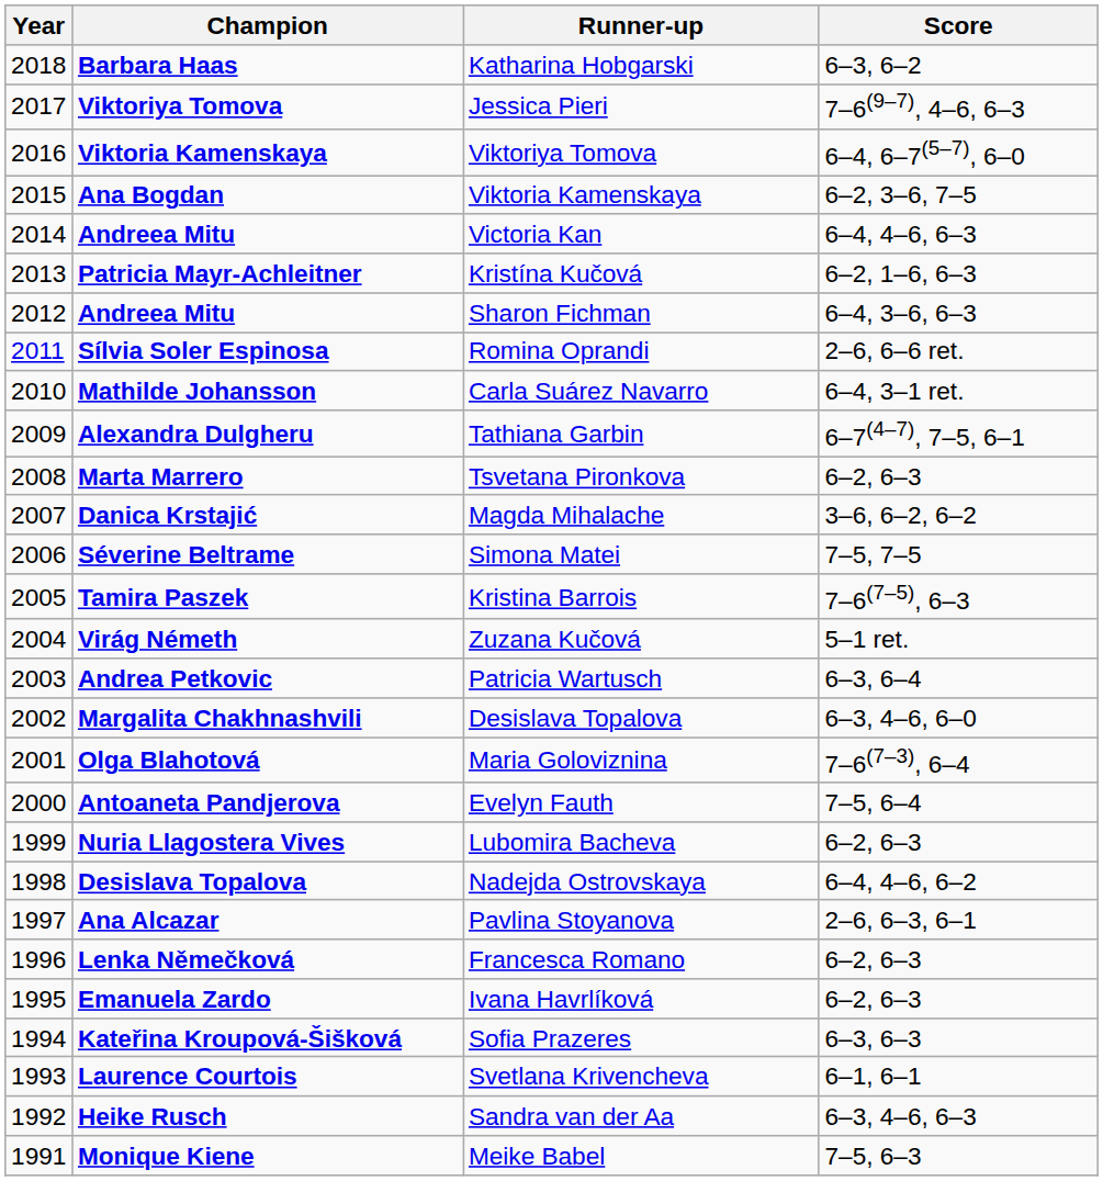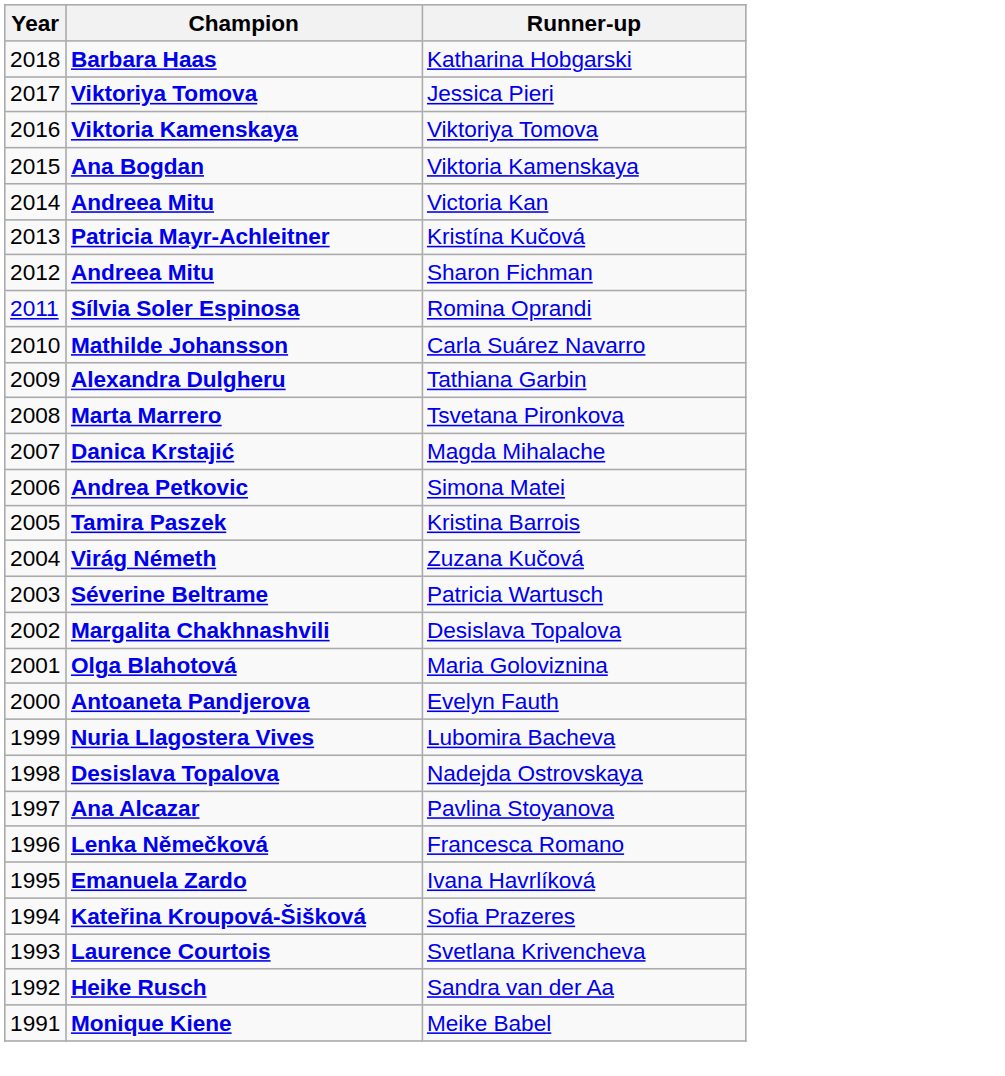- column: Score | 6–3, 6–2 | 7–6(9–7), 4–6, 6–3 | 6–4, 6–7(5–7), 6–0 | 6–2, 3–6, 7–5 | 6–4, 4–6, 6–3 | 6–2, 1–6, 6–3 | 6–4, 3–6, 6–3 | 2–6, 6–6 ret. | 6–4, 3–1 ret. | 6–7(4–7), 7–5, 6–1 | 6–2, 6–3 | 3–6, 6–2, 6–2 | 7–5, 7–5 | 7–6(7–5), 6–3 | 5–1 ret. | 6–3, 6–4 | 6–3, 4–6, 6–0 | 7–6(7–3), 6–4 | 7–5, 6–4 | 6–2, 6–3 | 6–4, 4–6, 6–2 | 2–6, 6–3, 6–1 | 6–2, 6–3 | 6–2, 6–3 | 6–3, 6–3 | 6–1, 6–1 | 6–3, 4–6, 6–3 | 7–5, 6–3
Simona Matei | Champion: Séverine Beltrame -> Andrea Petkovic
Patricia Wartusch | Champion: Andrea Petkovic -> Séverine Beltrame
